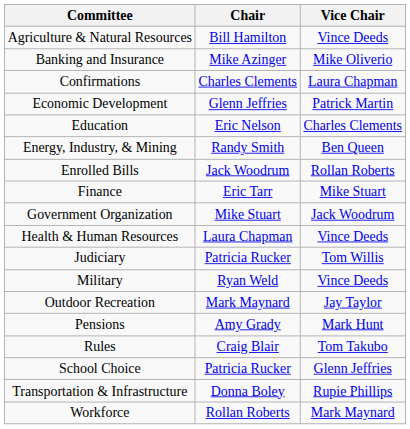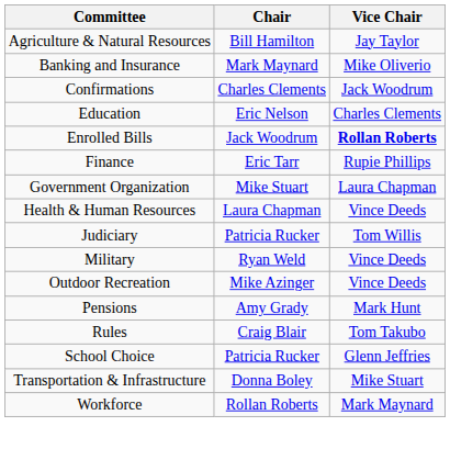Agriculture & Natural Resources | Vice Chair: Vince Deeds -> Jay Taylor
Banking and Insurance | Chair: Mike Azinger -> Mark Maynard
Confirmations | Vice Chair: Laura Chapman -> Jack Woodrum
- row: Economic Development | Glenn Jeffries | Patrick Martin
- row: Energy, Industry, & Mining | Randy Smith | Ben Queen
Enrolled Bills | Vice Chair: normal -> bold
Finance | Vice Chair: Mike Stuart -> Rupie Phillips
Government Organization | Vice Chair: Jack Woodrum -> Laura Chapman
Outdoor Recreation | Chair: Mark Maynard -> Mike Azinger
Outdoor Recreation | Vice Chair: Jay Taylor -> Vince Deeds
Transportation & Infrastructure | Vice Chair: Rupie Phillips -> Mike Stuart
